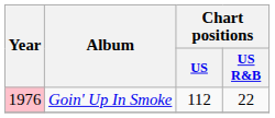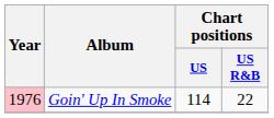Goin' Up In Smoke | Chart positions / US: 112 -> 114
